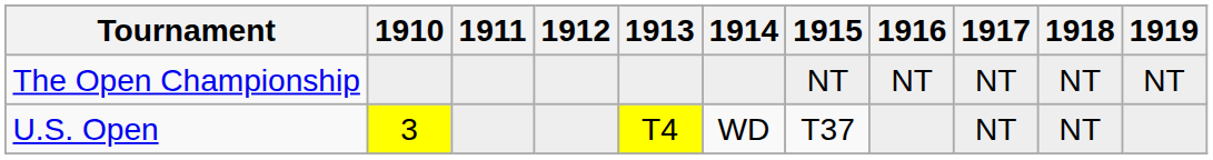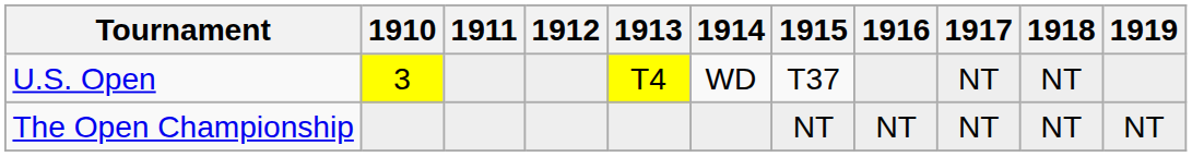rows swapped: U.S. Open <-> The Open Championship
